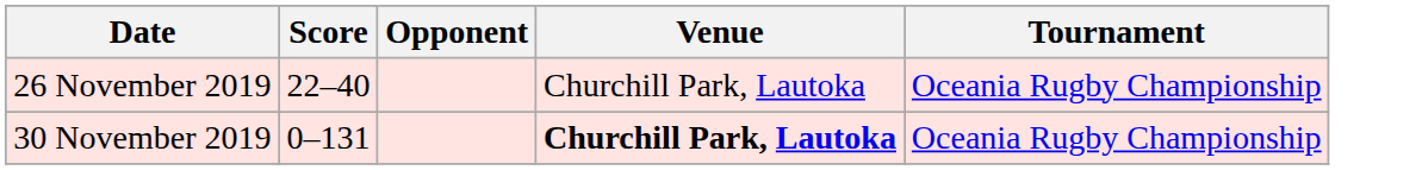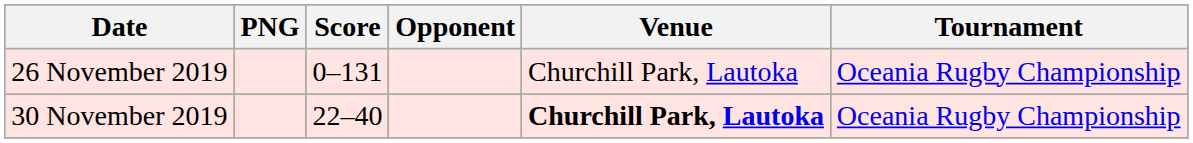+ column: PNG
26 November 2019 | Score: 22–40 -> 0–131
30 November 2019 | Score: 0–131 -> 22–40
